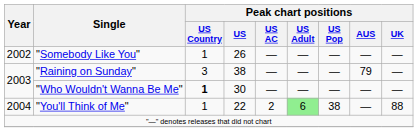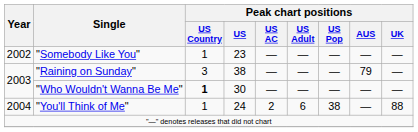"Somebody Like You" | Peak chart positions / US: 26 -> 23
"You'll Think of Me" | Peak chart positions / US: 22 -> 24
"You'll Think of Me" | Peak chart positions / US Adult: lightgreen background -> no background
